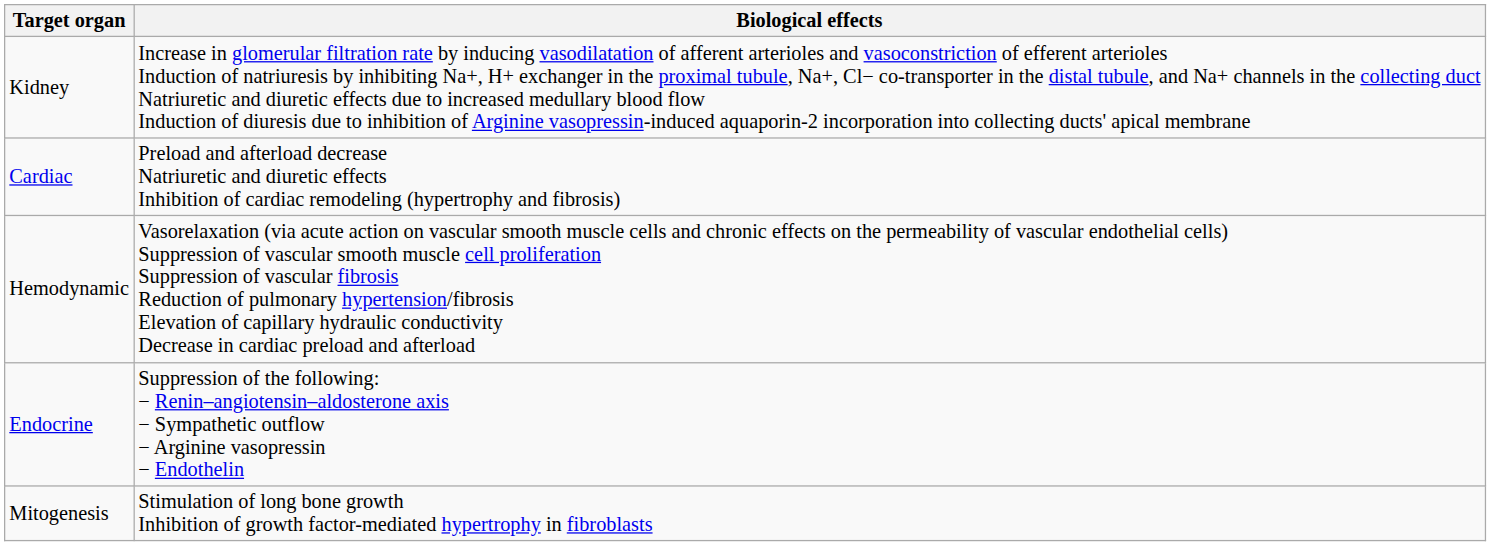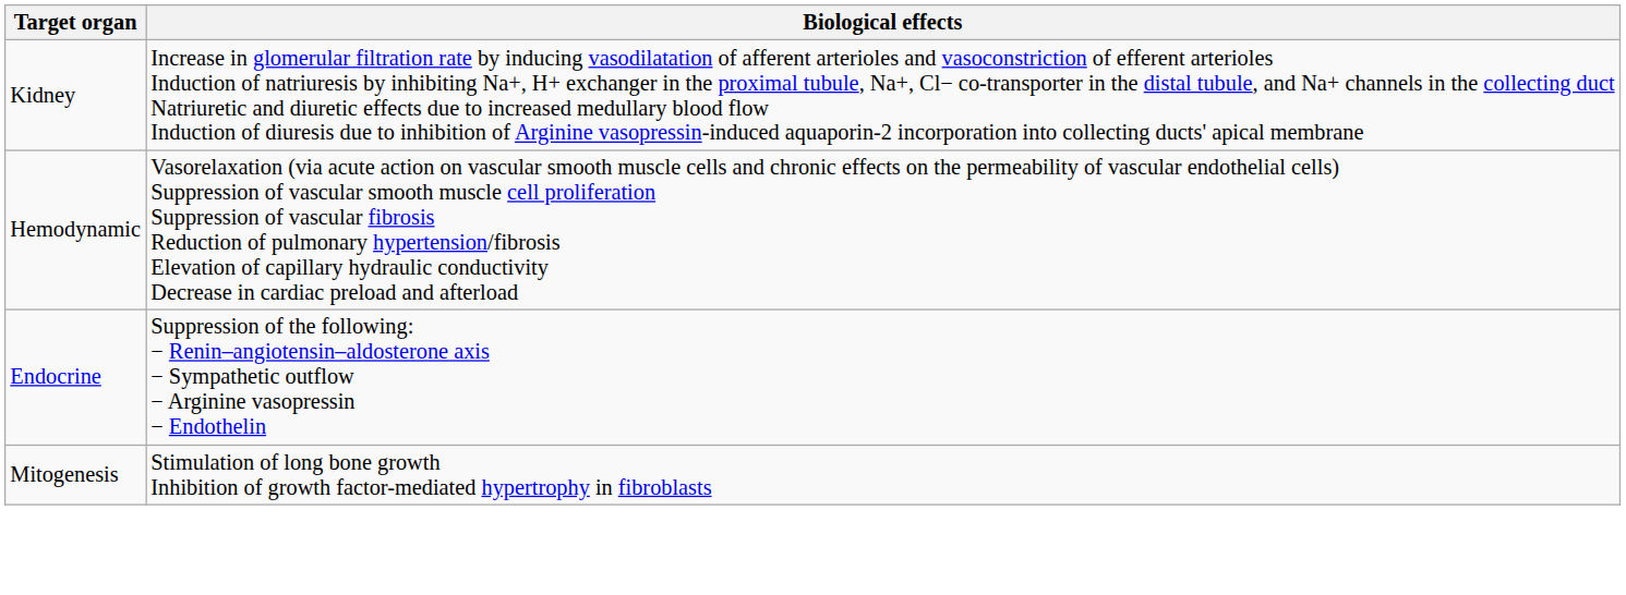- row: Cardiac | Preload and afterload decrease Natriuretic and diuretic effects Inhibition of cardiac remodeling (hypertrophy and fibrosis)
